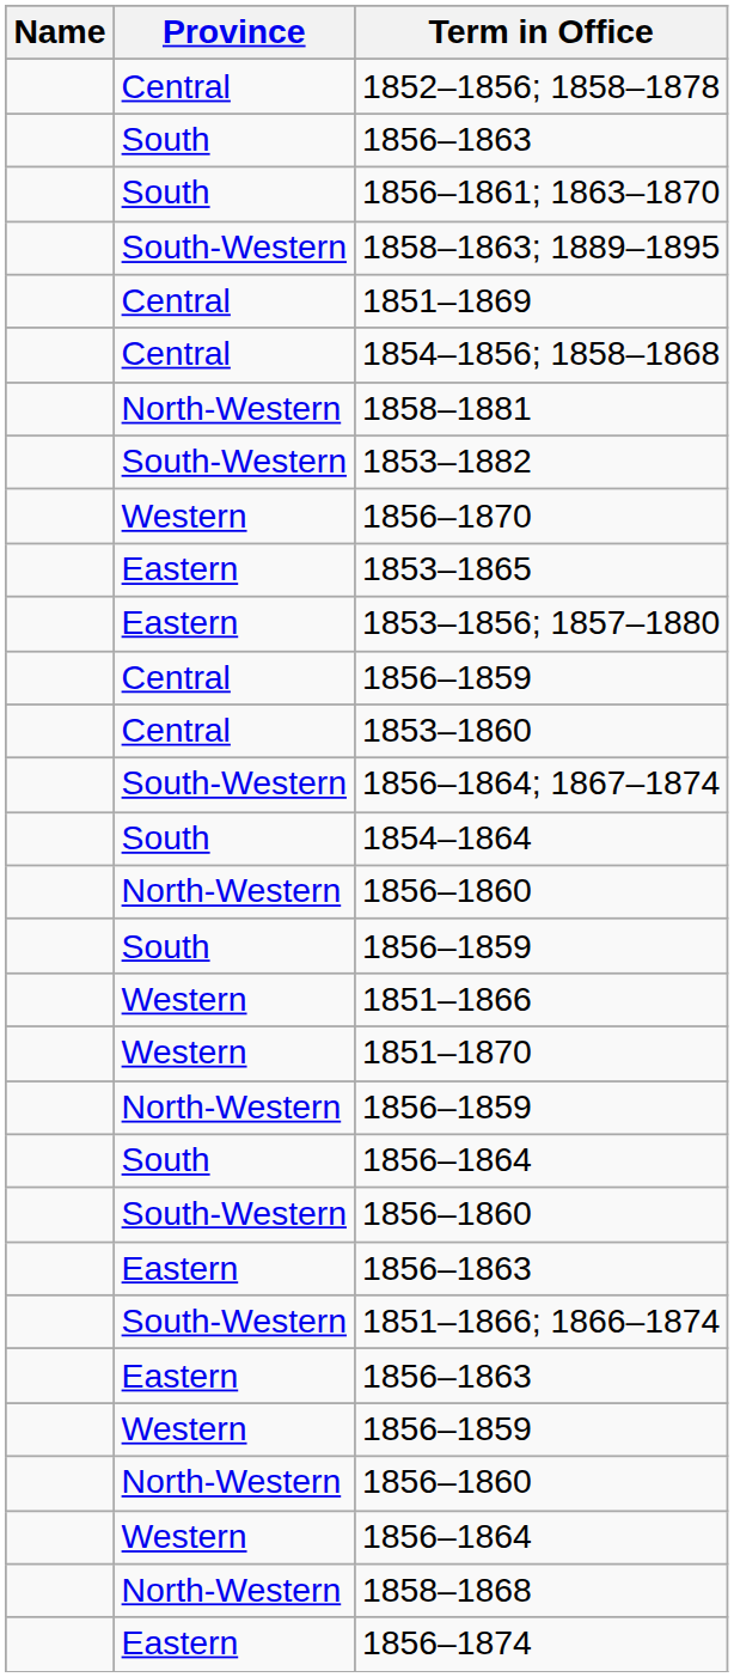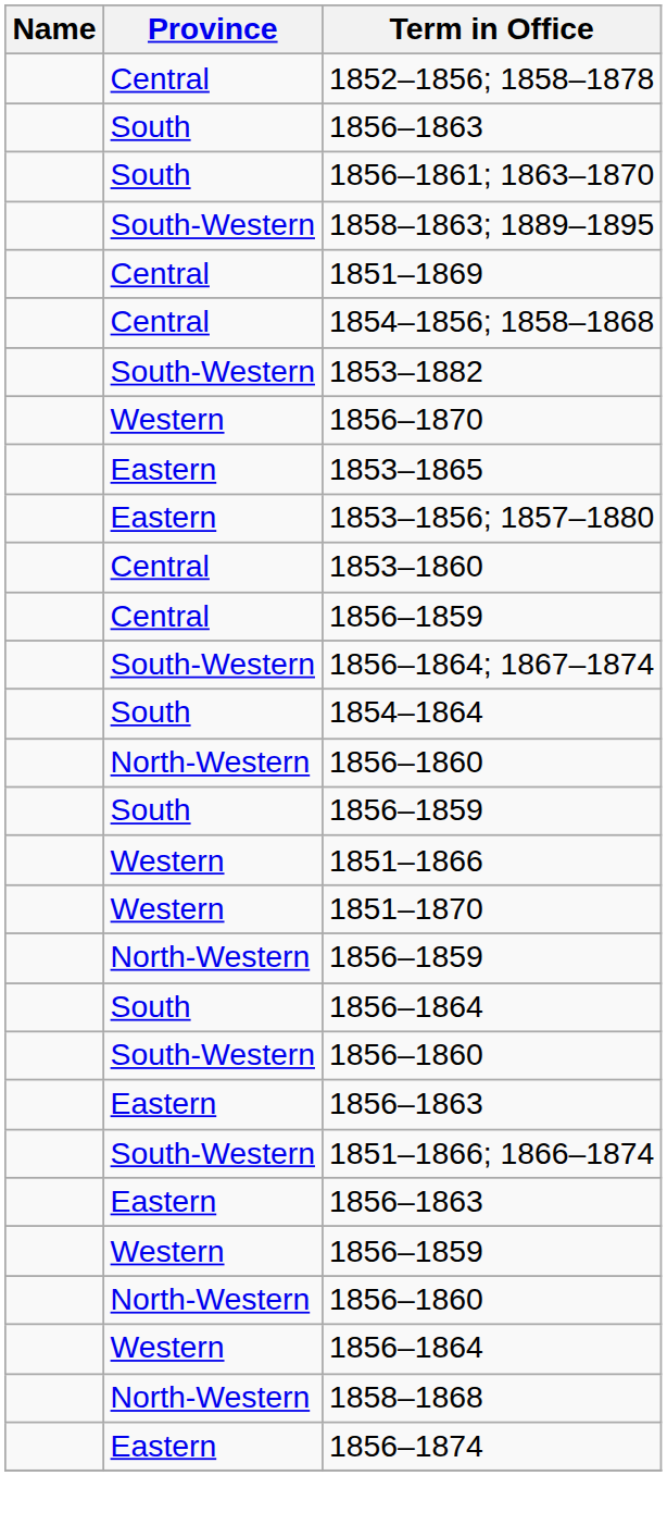- row: North-Western | 1858–1881
rows swapped: 1853–1860 <-> Central / 1856–1859
